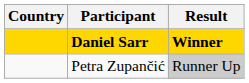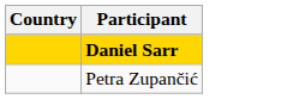- column: Result | Winner | Runner Up
